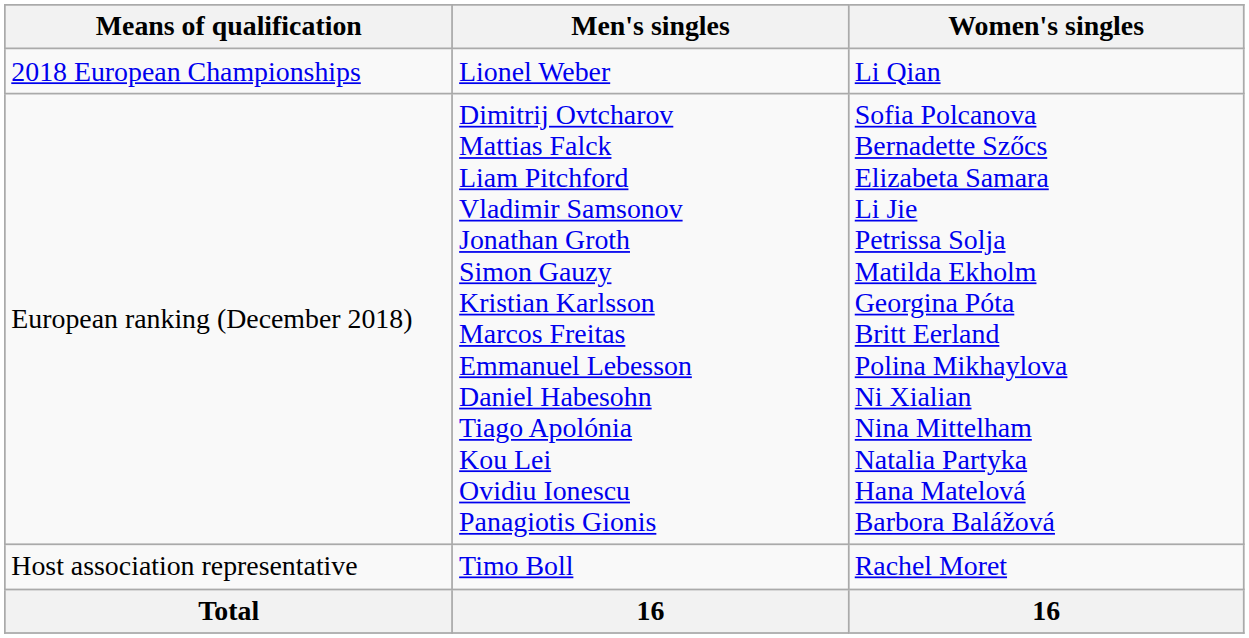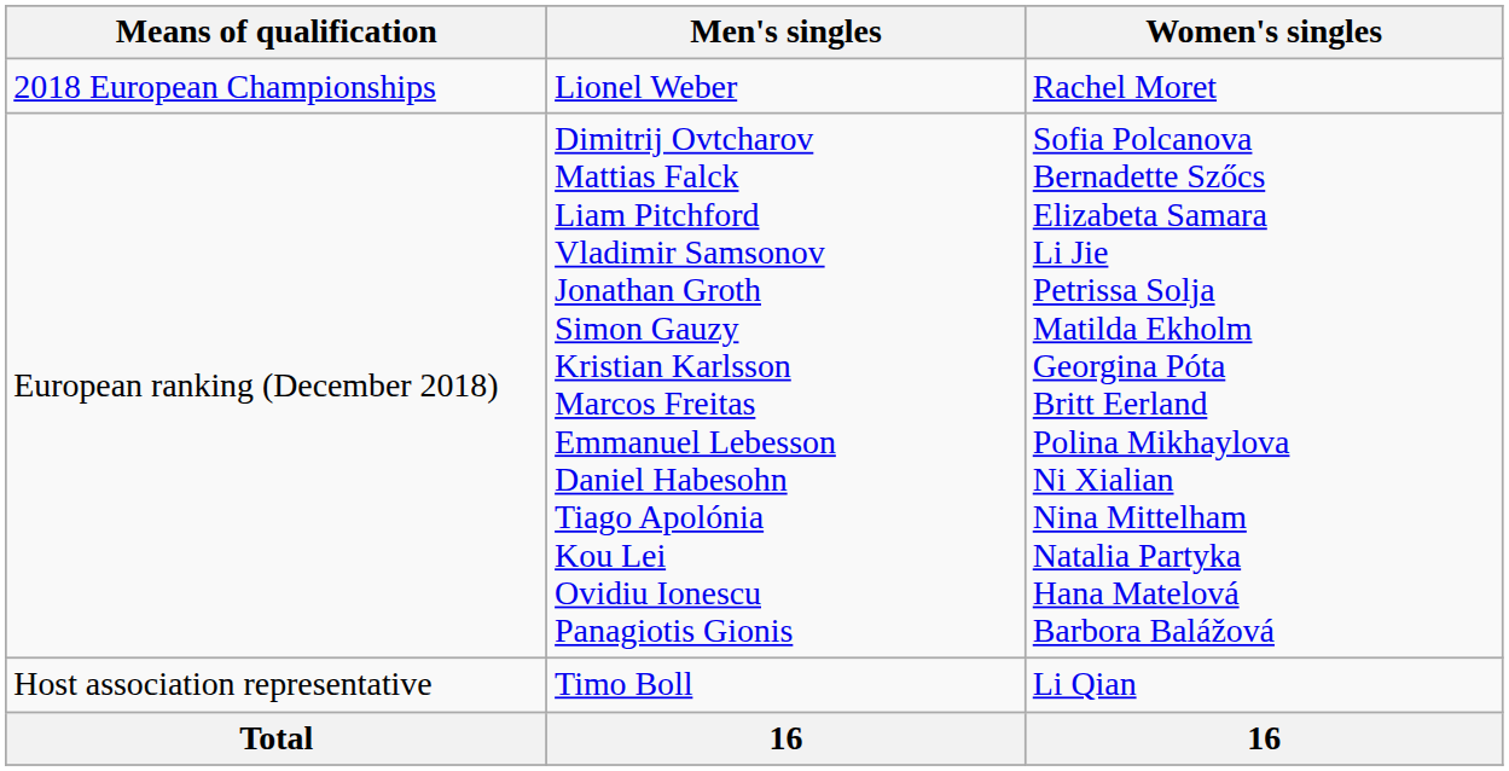2018 European Championships | Women's singles: Li Qian -> Rachel Moret
Host association representative | Women's singles: Rachel Moret -> Li Qian
